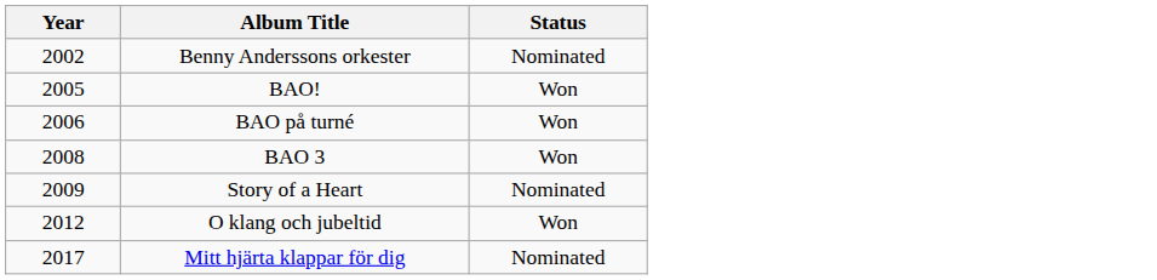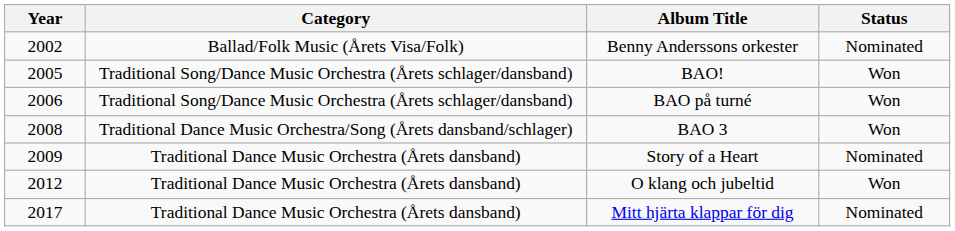+ column: Category | Ballad/Folk Music (Årets Visa/Folk) | Traditional Song/Dance Music Orchestra (Årets schlager/dansband) | Traditional Song/Dance Music Orchestra (Årets schlager/dansband) | Traditional Dance Music Orchestra/Song (Årets dansband/schlager) | Traditional Dance Music Orchestra (Årets dansband) | Traditional Dance Music Orchestra (Årets dansband) | Traditional Dance Music Orchestra (Årets dansband)
